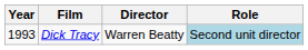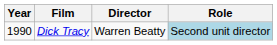Dick Tracy | Year: 1993 -> 1990
